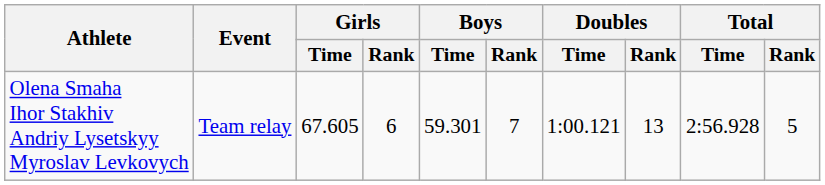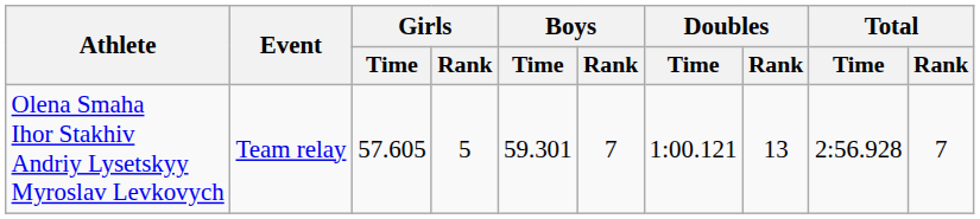Olena Smaha Ihor Stakhiv Andriy Lysetskyy Myroslav Levkovych | Girls / Time: 67.605 -> 57.605
Olena Smaha Ihor Stakhiv Andriy Lysetskyy Myroslav Levkovych | Girls / Rank: 6 -> 5
Olena Smaha Ihor Stakhiv Andriy Lysetskyy Myroslav Levkovych | Total / Rank: 5 -> 7
